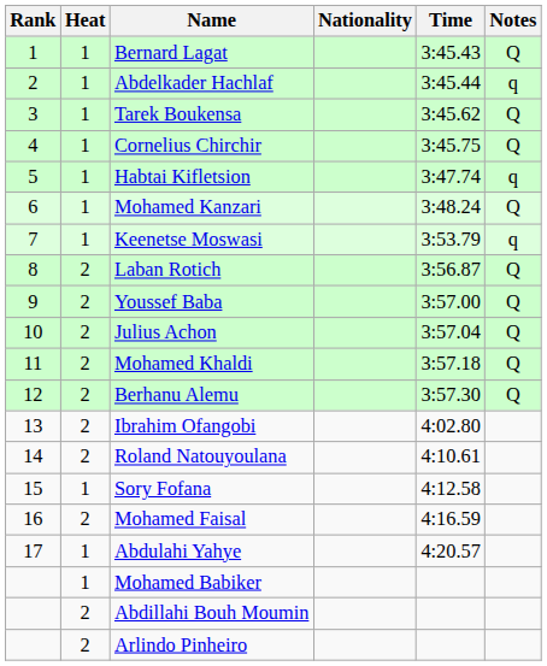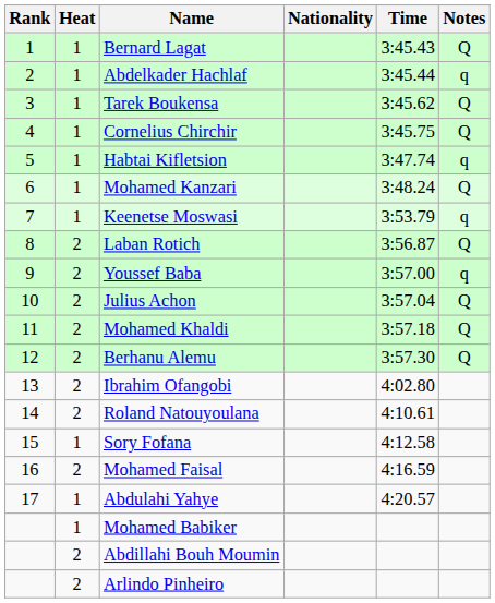Youssef Baba | Notes: Q -> q
